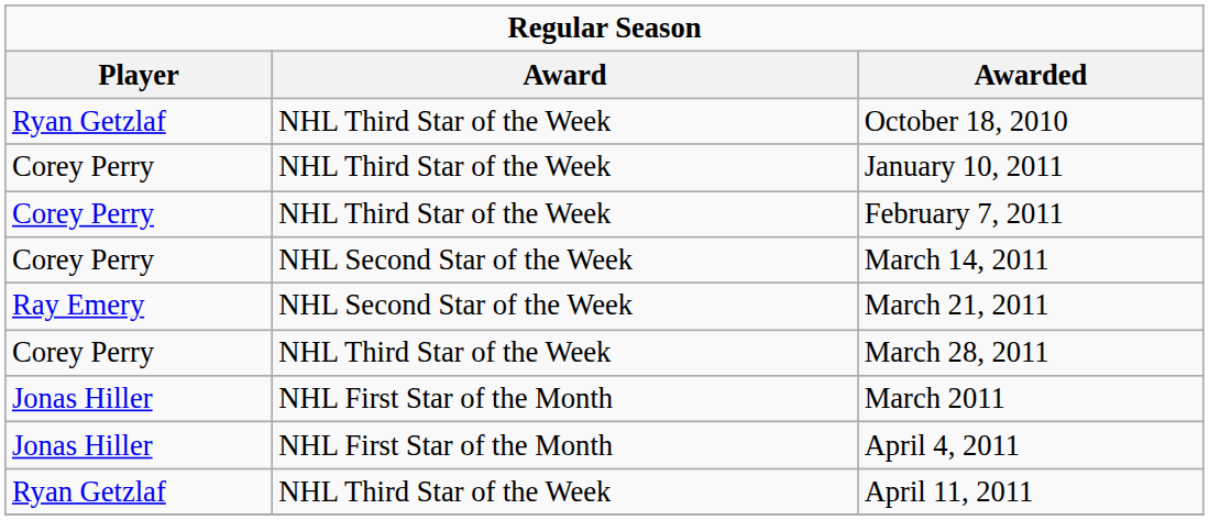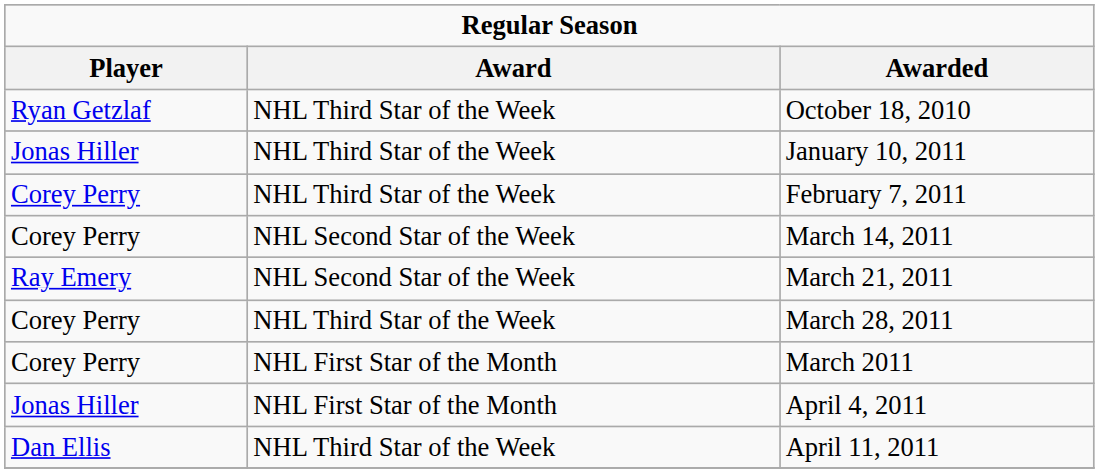January 10, 2011 | Player: Corey Perry -> Jonas Hiller
March 2011 | Player: Jonas Hiller -> Corey Perry
April 11, 2011 | Player: Ryan Getzlaf -> Dan Ellis
